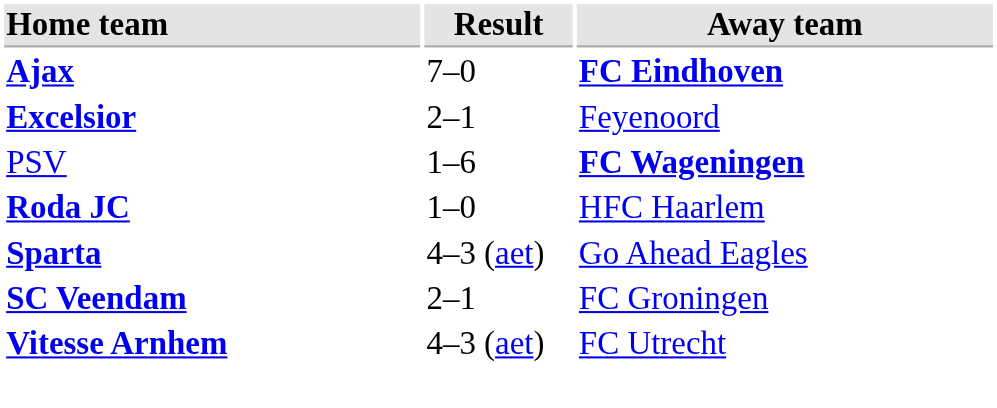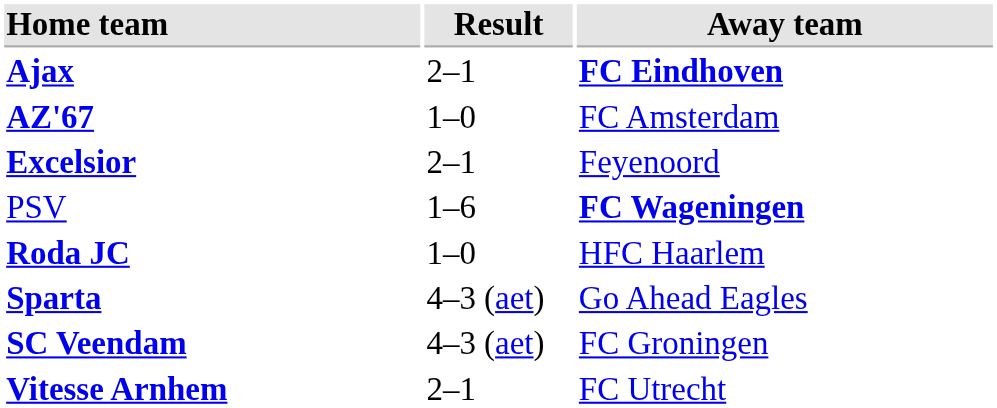Ajax | Result: 7–0 -> 2–1
+ row: AZ'67 | 1–0 | FC Amsterdam
SC Veendam | Result: 2–1 -> 4–3 (aet)
Vitesse Arnhem | Result: 4–3 (aet) -> 2–1
